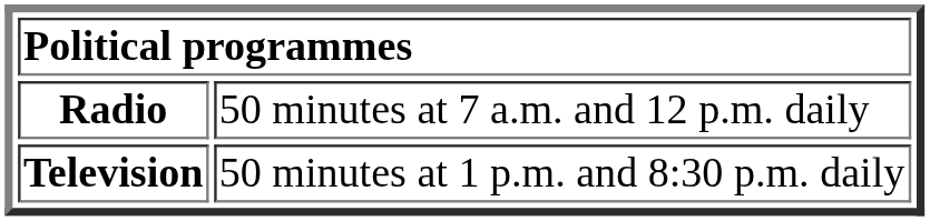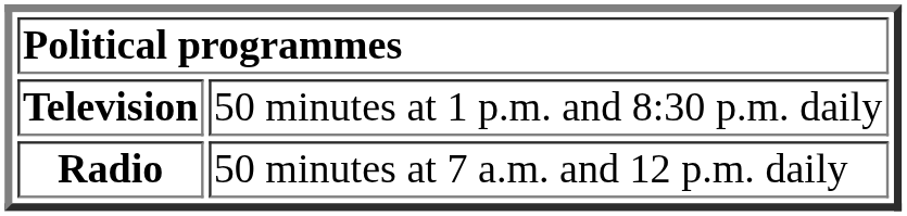rows swapped: Television <-> Radio
